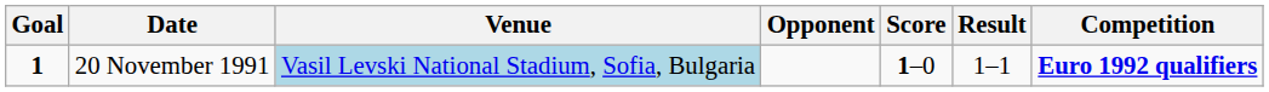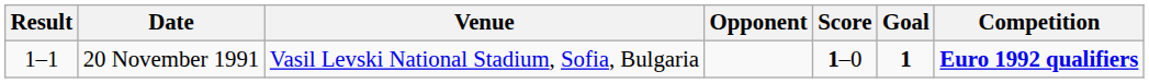columns swapped: Goal <-> Result
20 November 1991 | Venue: lightblue background -> no background
